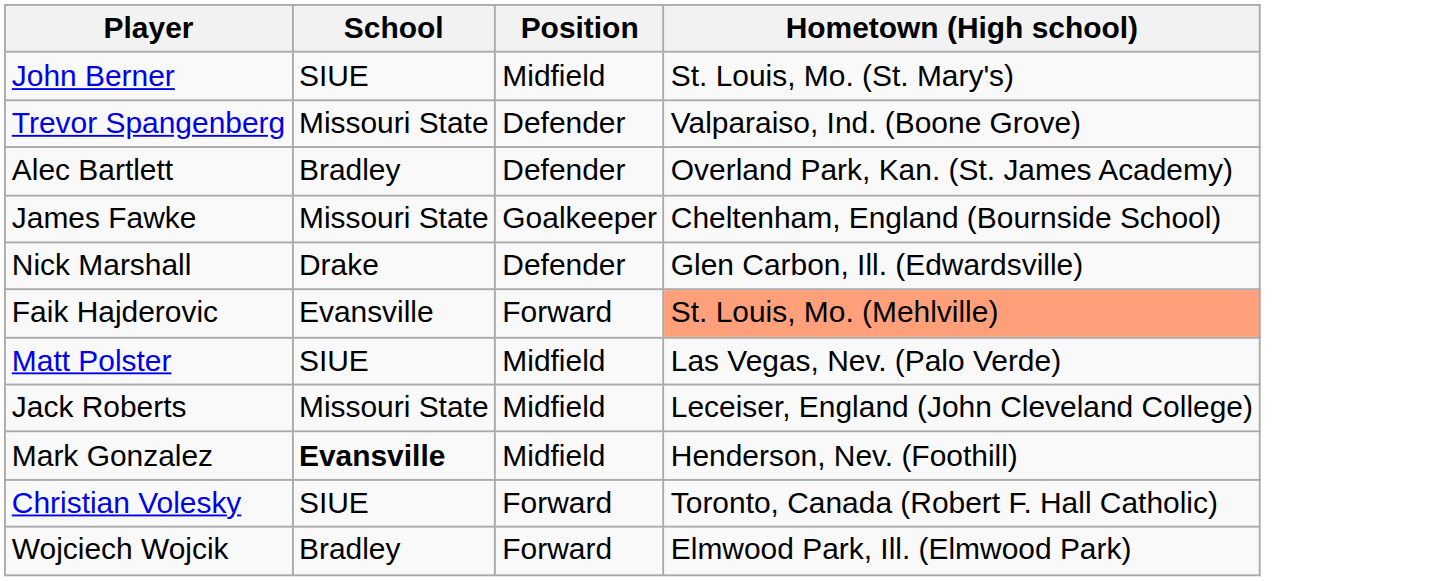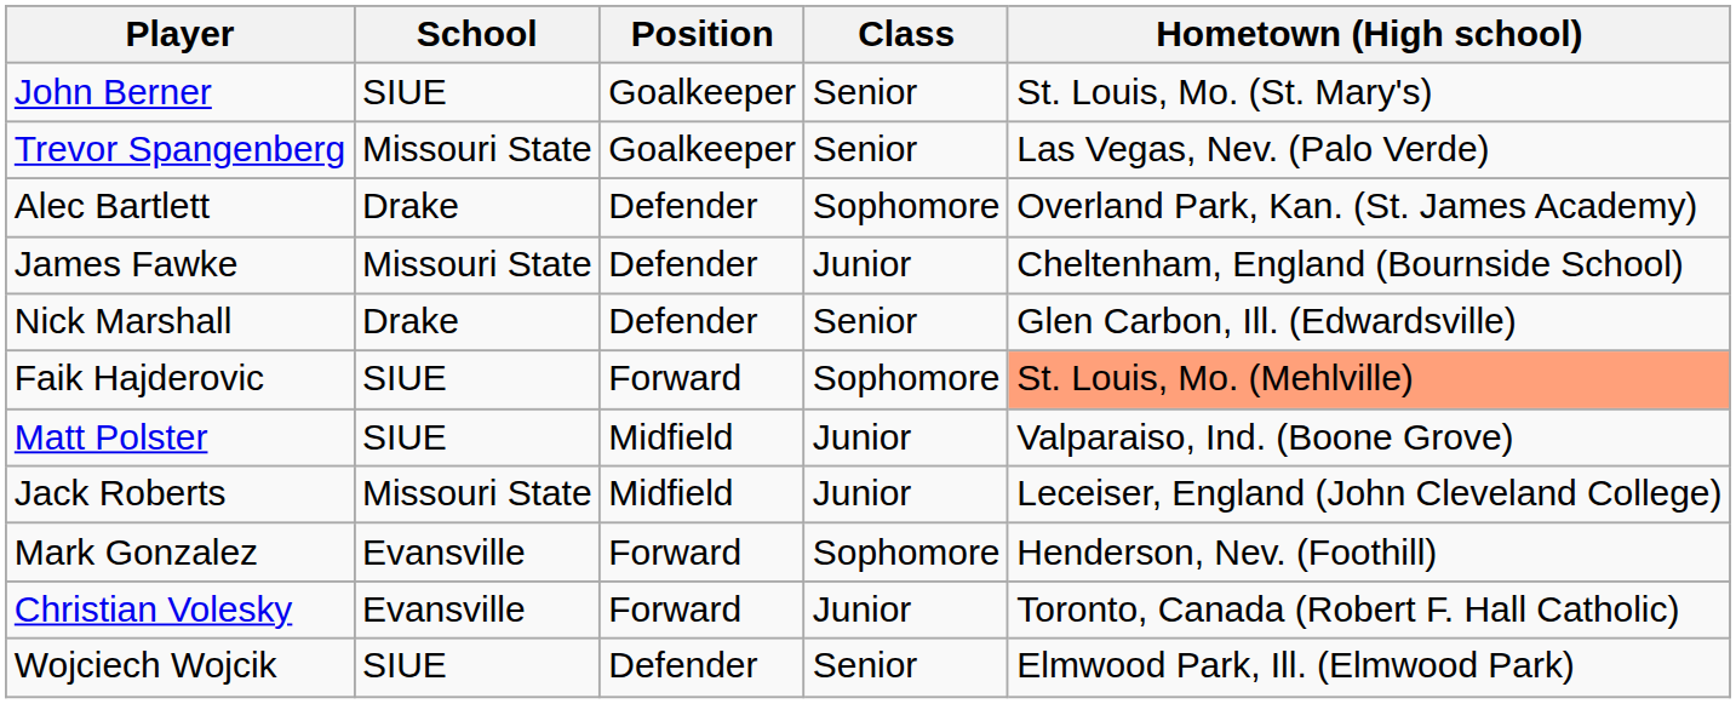+ column: Class | Senior | Senior | Sophomore | Junior | Senior | Sophomore | Junior | Junior | Sophomore | Junior | Senior
John Berner | Position: Midfield -> Goalkeeper
Trevor Spangenberg | Position: Defender -> Goalkeeper
Trevor Spangenberg | Hometown (High school): Valparaiso, Ind. (Boone Grove) -> Las Vegas, Nev. (Palo Verde)
Alec Bartlett | School: Bradley -> Drake
James Fawke | Position: Goalkeeper -> Defender
Faik Hajderovic | School: Evansville -> SIUE
Matt Polster | Hometown (High school): Las Vegas, Nev. (Palo Verde) -> Valparaiso, Ind. (Boone Grove)
Mark Gonzalez | School: bold -> normal
Mark Gonzalez | Position: Midfield -> Forward
Christian Volesky | School: SIUE -> Evansville
Wojciech Wojcik | School: Bradley -> SIUE
Wojciech Wojcik | Position: Forward -> Defender
